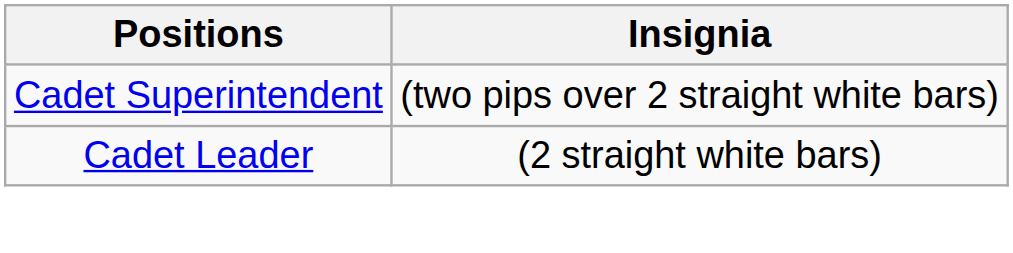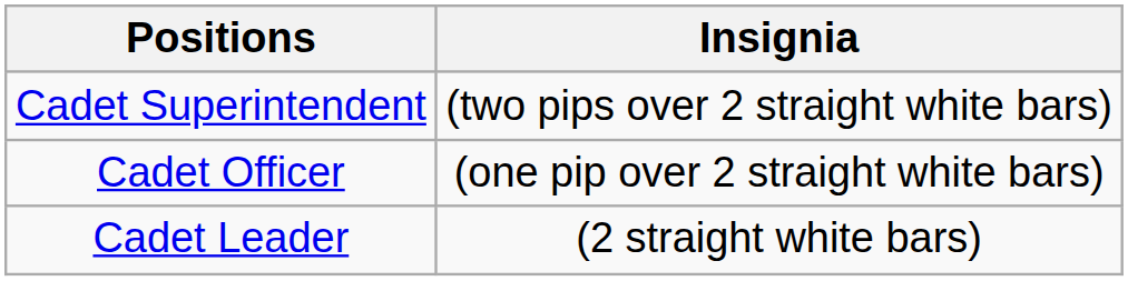+ row: Cadet Officer | (one pip over 2 straight white bars)
